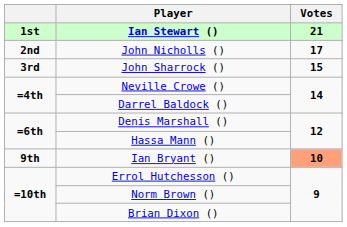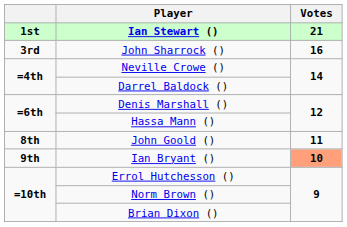- row: 2nd | John Nicholls () | 17
John Sharrock () | Votes: 15 -> 16
+ row: 8th | John Goold () | 11
